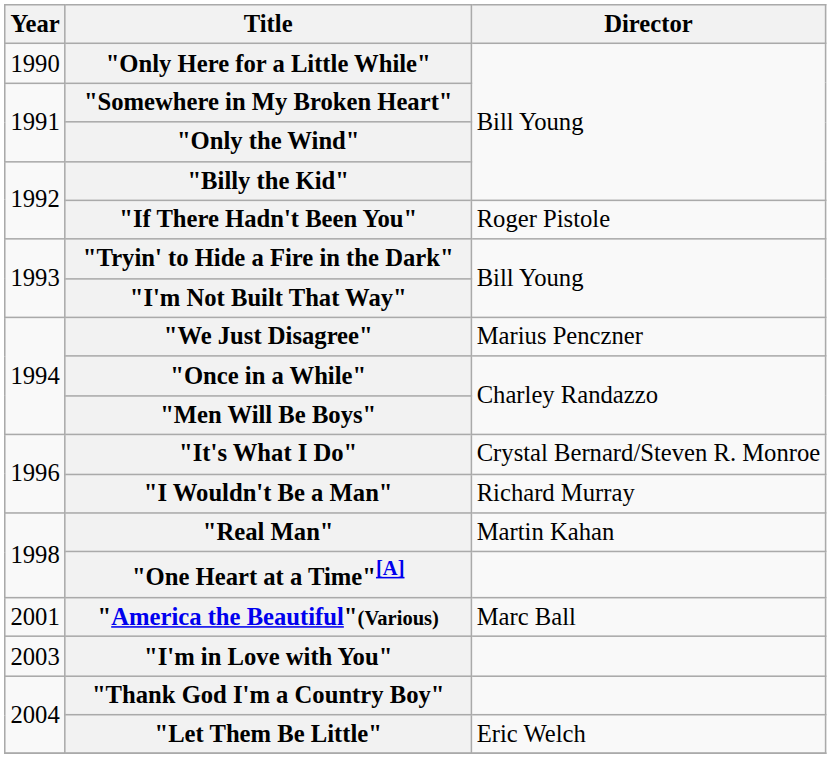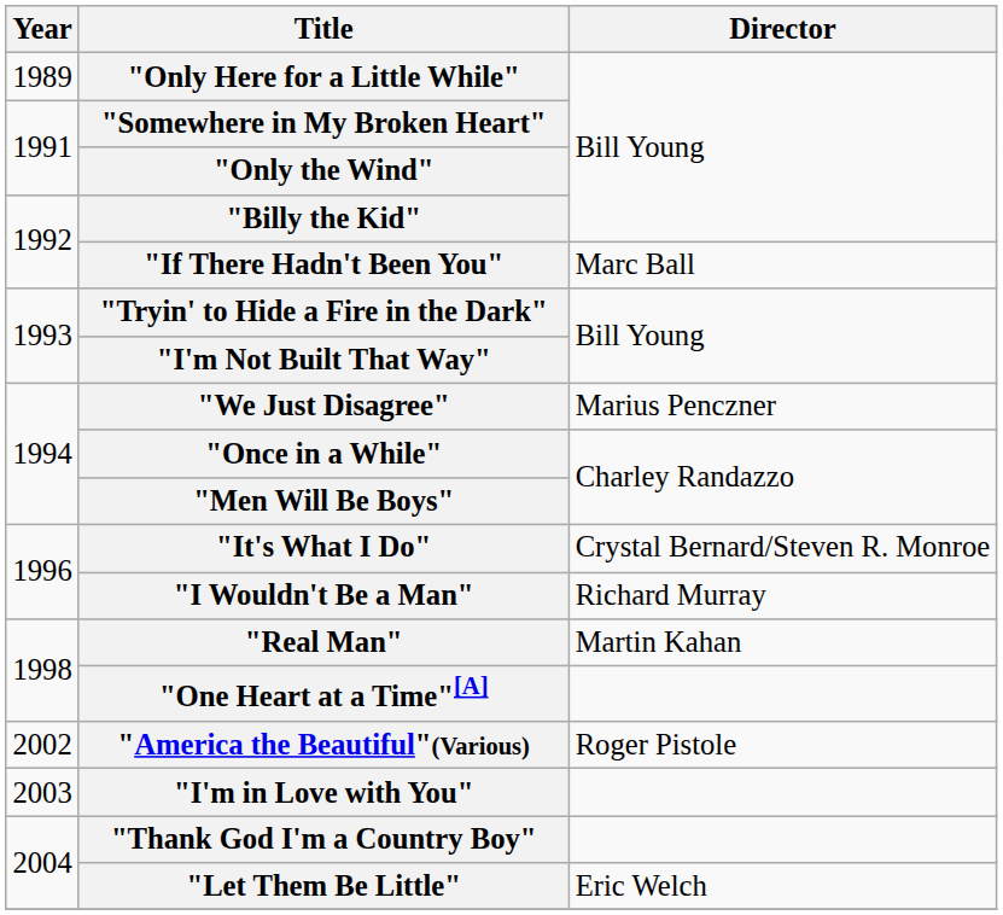"Only Here for a Little While" | Year: 1990 -> 1989
"If There Hadn't Been You" | Director: Roger Pistole -> Marc Ball
"America the Beautiful"(Various) | Year: 2001 -> 2002
"America the Beautiful"(Various) | Director: Marc Ball -> Roger Pistole
